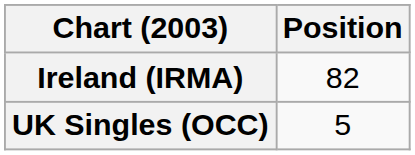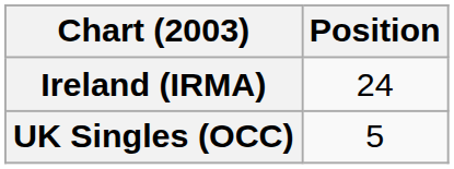Ireland (IRMA) | Position: 82 -> 24
